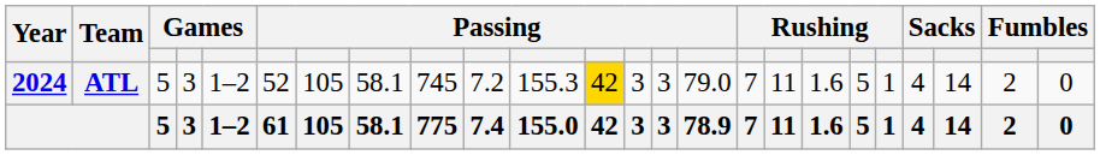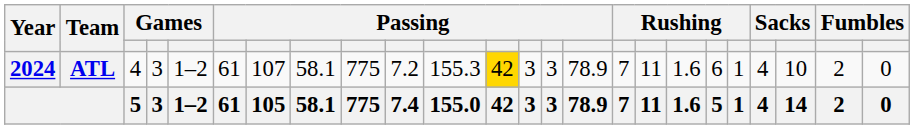ATL | column 3: 5 -> 4
ATL | column 6: 52 -> 61
ATL | column 7: 105 -> 107
ATL | column 9: 745 -> 775
ATL | column 15: 79.0 -> 78.9
ATL | column 19: 5 -> 6
ATL | column 22: 14 -> 10
